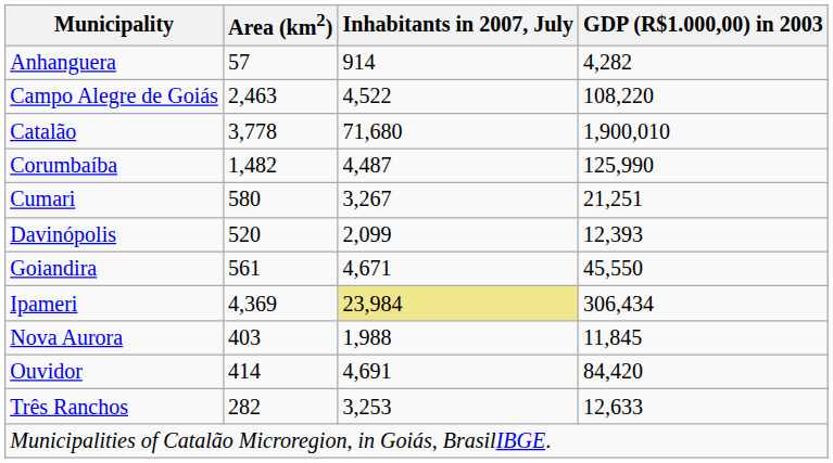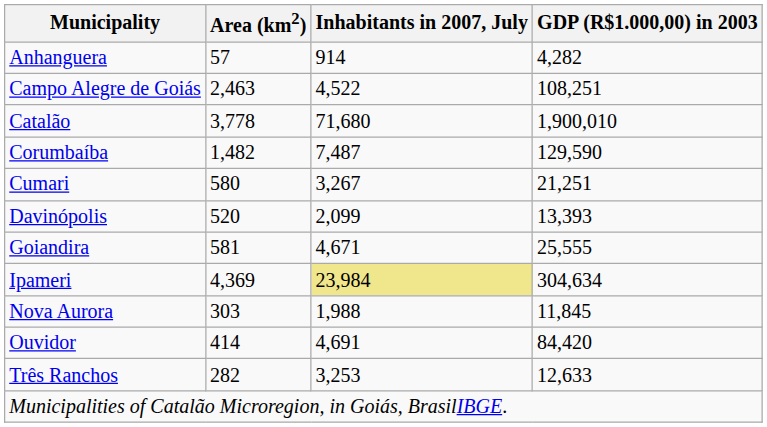Campo Alegre de Goiás | GDP (R$1.000,00) in 2003: 108,220 -> 108,251
Corumbaíba | Inhabitants in 2007, July: 4,487 -> 7,487
Corumbaíba | GDP (R$1.000,00) in 2003: 125,990 -> 129,590
Davinópolis | GDP (R$1.000,00) in 2003: 12,393 -> 13,393
Goiandira | Area (km2): 561 -> 581
Goiandira | GDP (R$1.000,00) in 2003: 45,550 -> 25,555
Ipameri | GDP (R$1.000,00) in 2003: 306,434 -> 304,634
Nova Aurora | Area (km2): 403 -> 303
